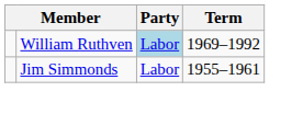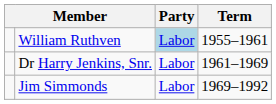William Ruthven | Term: 1969–1992 -> 1955–1961
+ row: Dr Harry Jenkins, Snr. | Labor | 1961–1969
Jim Simmonds | Term: 1955–1961 -> 1969–1992
